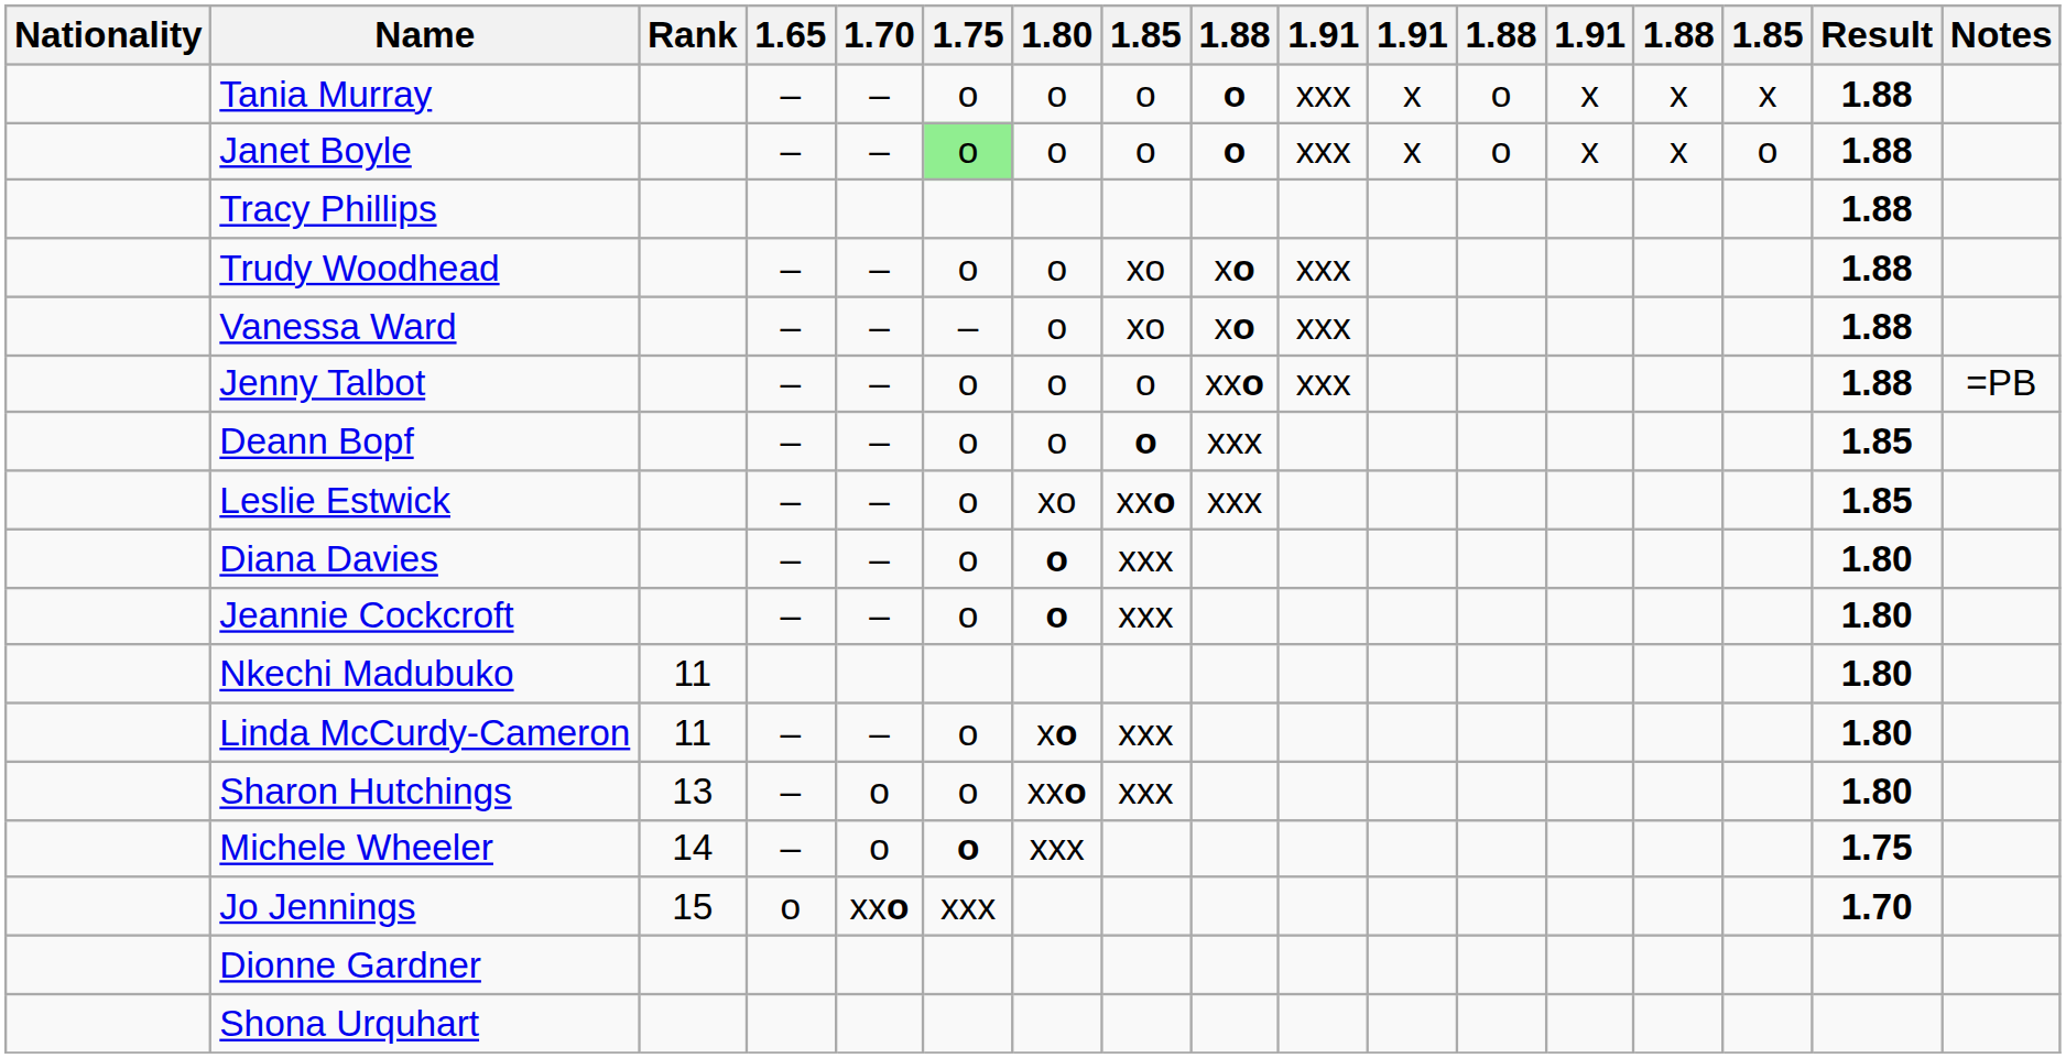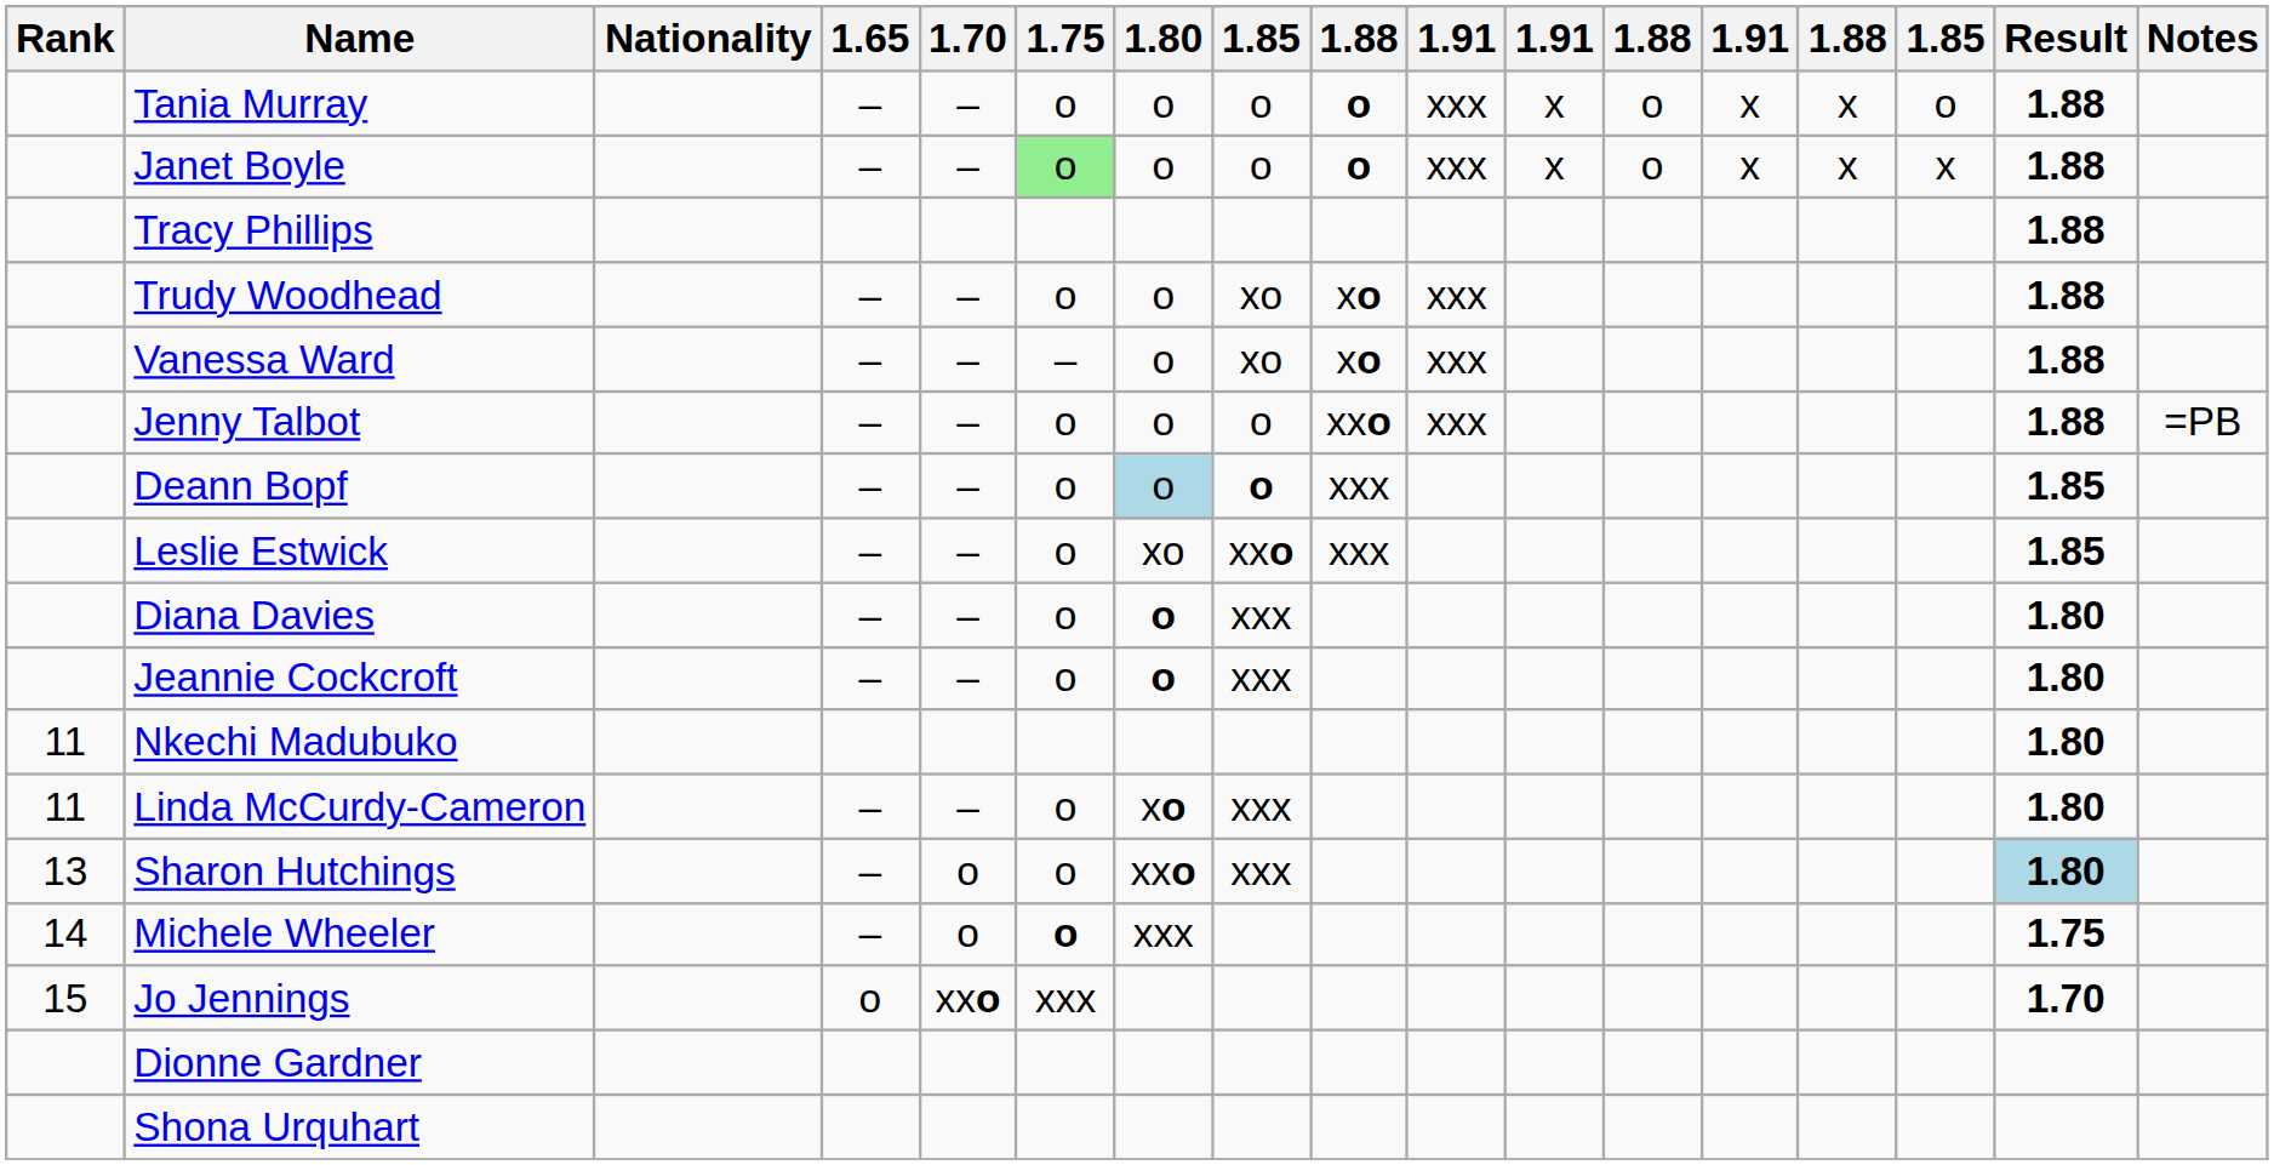columns swapped: Rank <-> Nationality
Tania Murray | column 15: x -> o
Janet Boyle | column 15: o -> x
Deann Bopf | 1.80: no background -> lightblue background
Sharon Hutchings | Result: no background -> lightblue background
